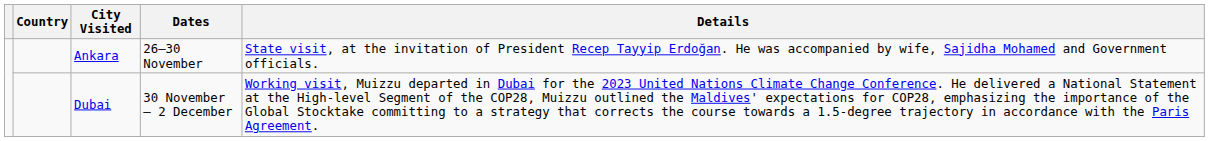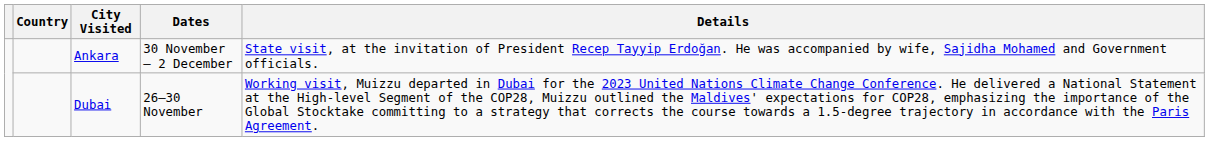Ankara | Dates: 26–30 November -> 30 November – 2 December
Dubai | Dates: 30 November – 2 December -> 26–30 November
